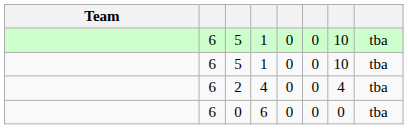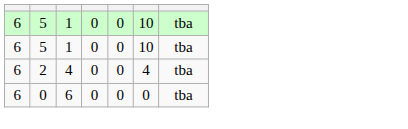- column: Team
